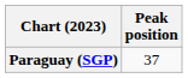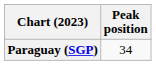Paraguay (SGP) | Peak position: 37 -> 34
